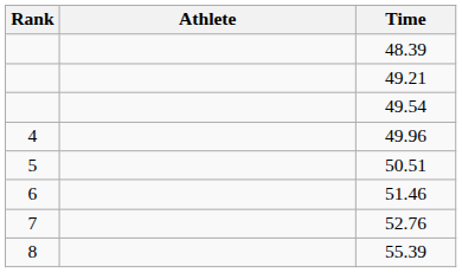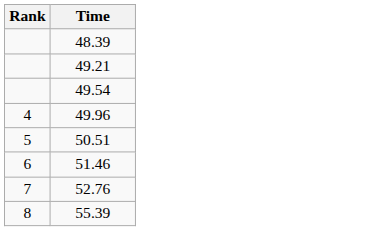- column: Athlete
